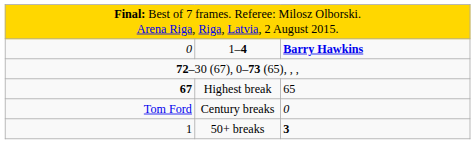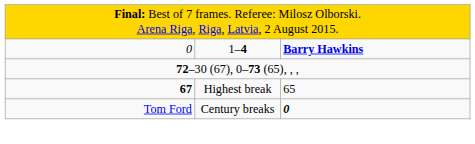Century breaks | column 3: normal -> bold
- row: 1 | 50+ breaks | 3
